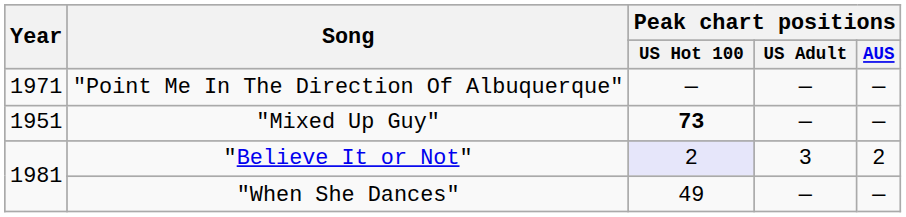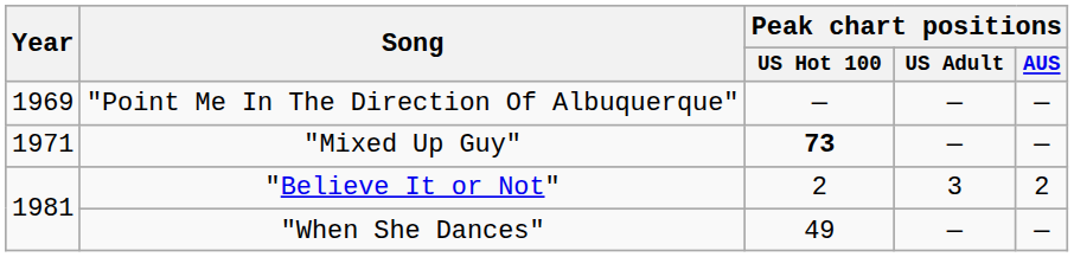"Point Me In The Direction Of Albuquerque" | Year: 1971 -> 1969
"Mixed Up Guy" | Year: 1951 -> 1971
"Believe It or Not" | Peak chart positions / US Hot 100: lavender background -> no background
